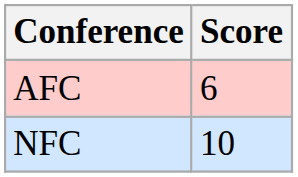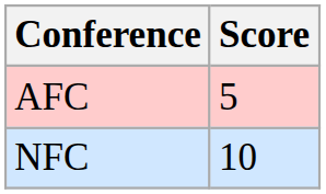AFC | Score: 6 -> 5
